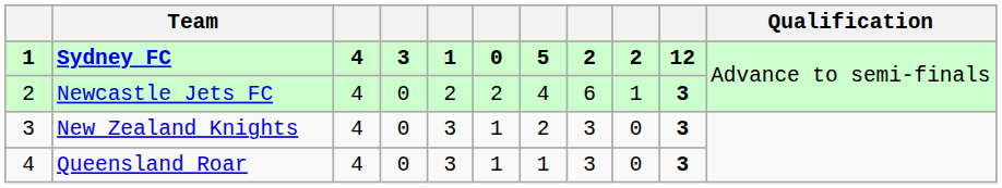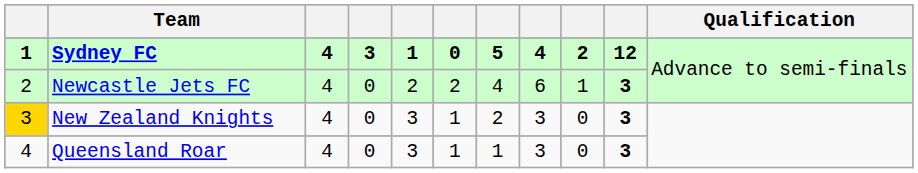Sydney FC | column 8: 2 -> 4
New Zealand Knights | column 1: no background -> gold background
